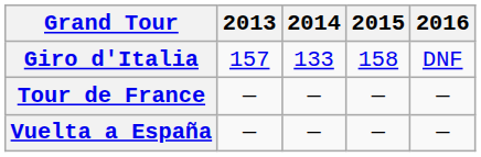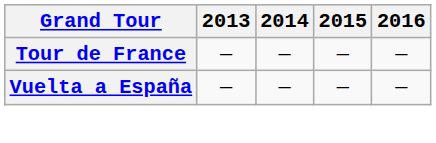- row: Giro d'Italia | 157 | 133 | 158 | DNF
